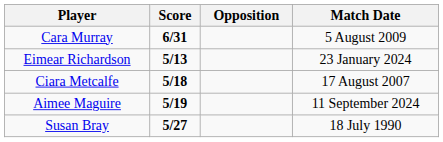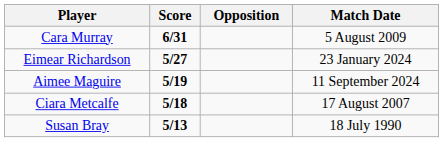Eimear Richardson | Score: 5/13 -> 5/27
rows swapped: Ciara Metcalfe <-> Aimee Maguire
Susan Bray | Score: 5/27 -> 5/13
